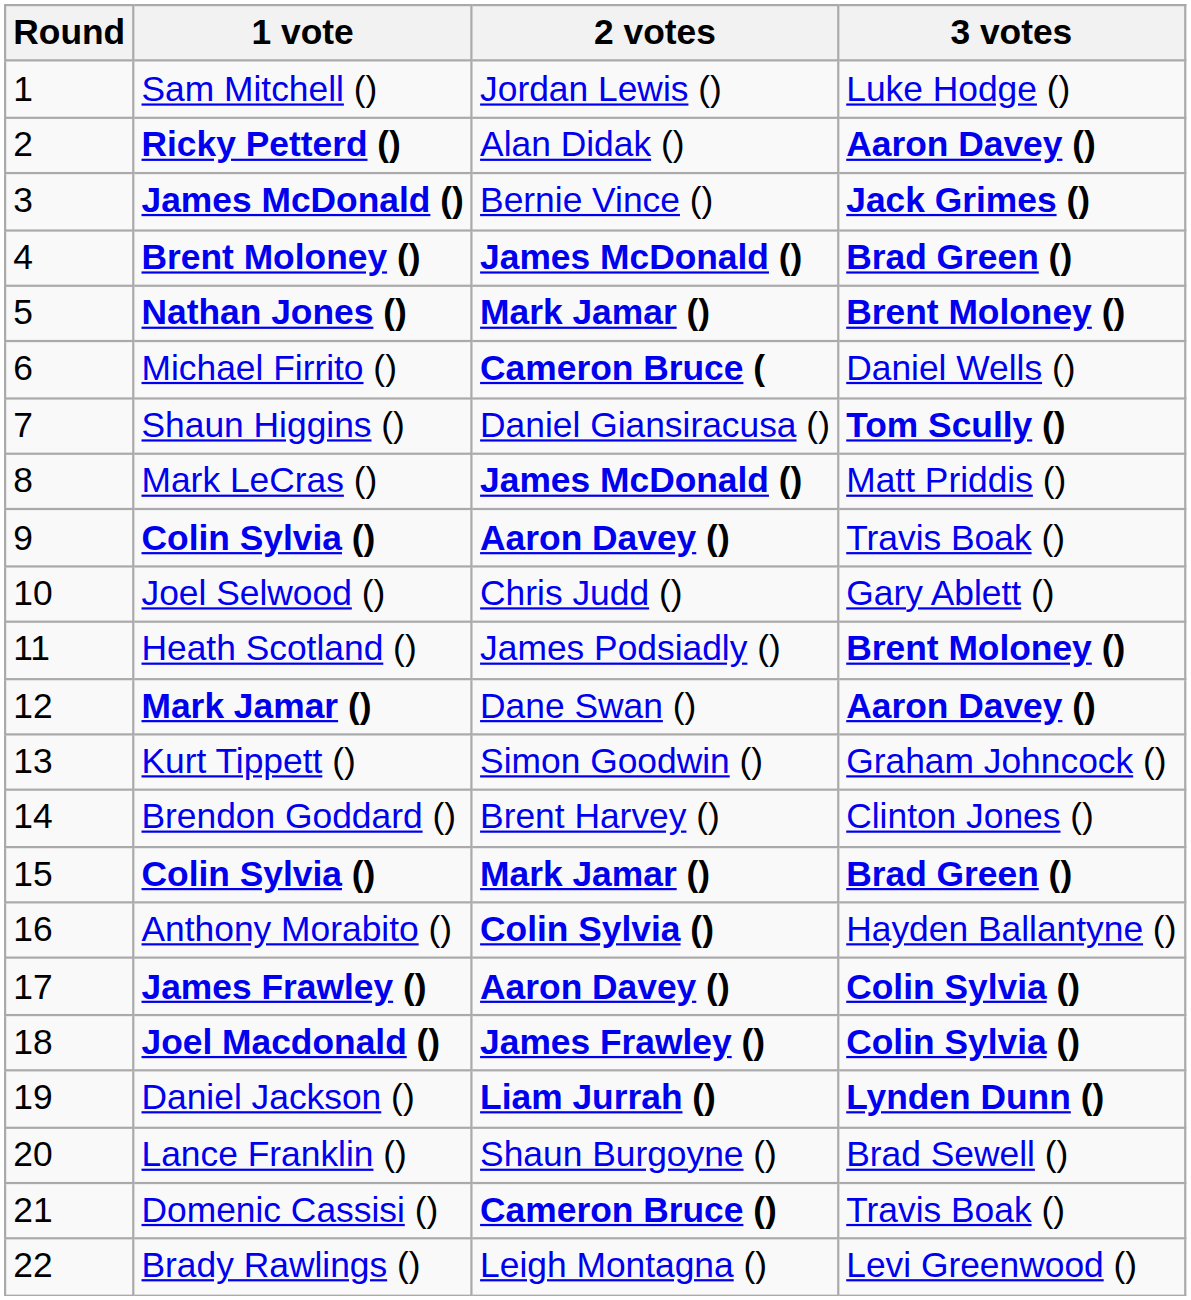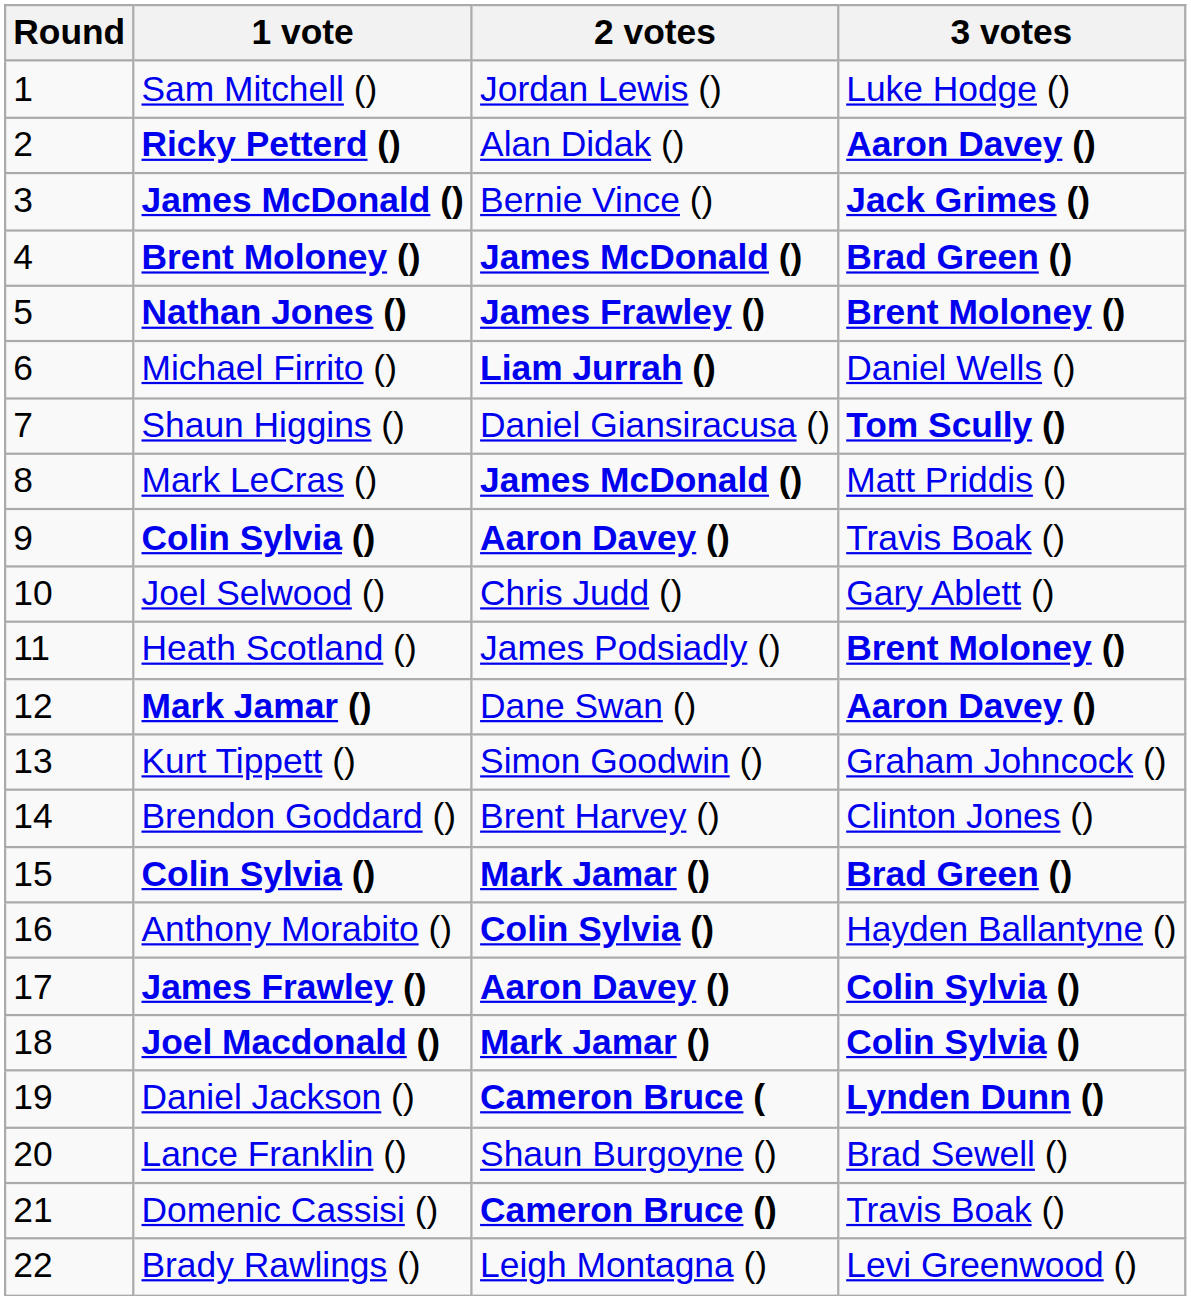Nathan Jones () | 2 votes: Mark Jamar () -> James Frawley ()
Michael Firrito () | 2 votes: Cameron Bruce ( -> Liam Jurrah ()
Joel Macdonald () | 2 votes: James Frawley () -> Mark Jamar ()
Daniel Jackson () | 2 votes: Liam Jurrah () -> Cameron Bruce (
